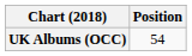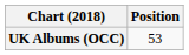UK Albums (OCC) | Position: 54 -> 53
